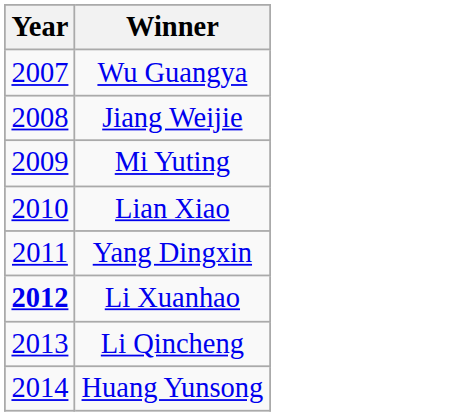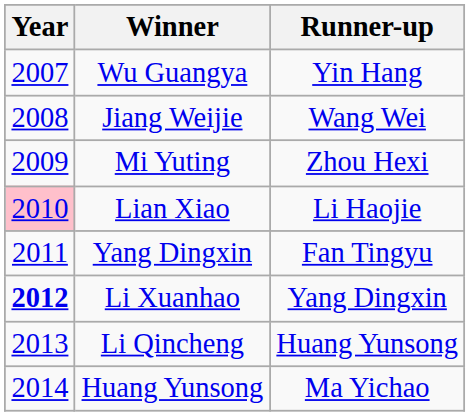+ column: Runner-up | Yin Hang | Wang Wei | Zhou Hexi | Li Haojie | Fan Tingyu | Yang Dingxin | Huang Yunsong | Ma Yichao
Lian Xiao | Year: no background -> pink background
